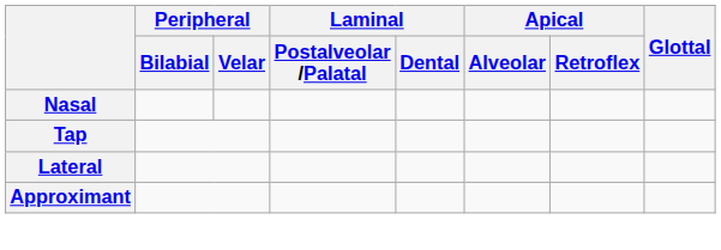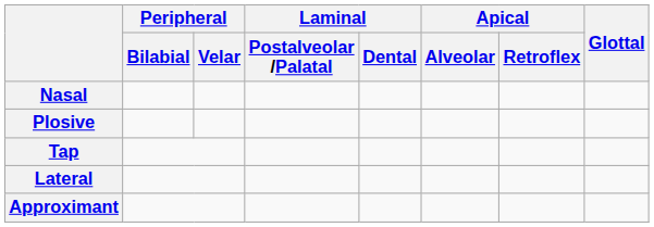+ row: Plosive
